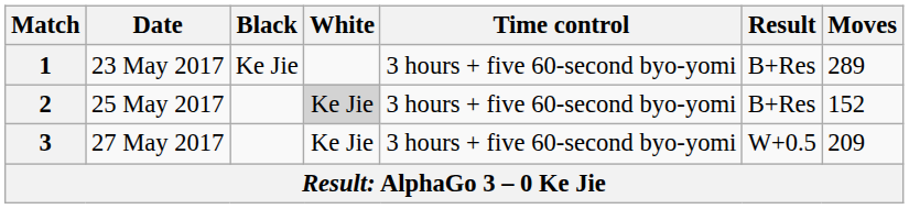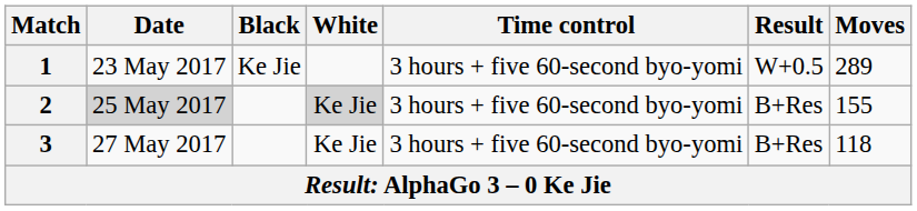1 | Result: B+Res -> W+0.5
2 | Date: no background -> lightgrey background
2 | Moves: 152 -> 155
3 | Result: W+0.5 -> B+Res
3 | Moves: 209 -> 118
